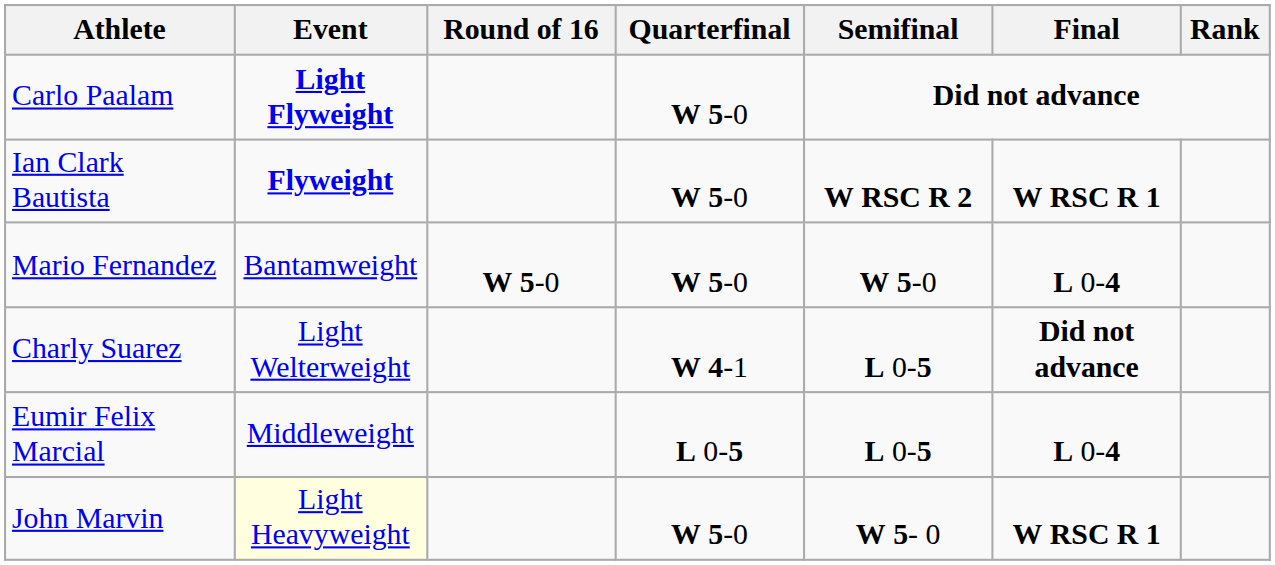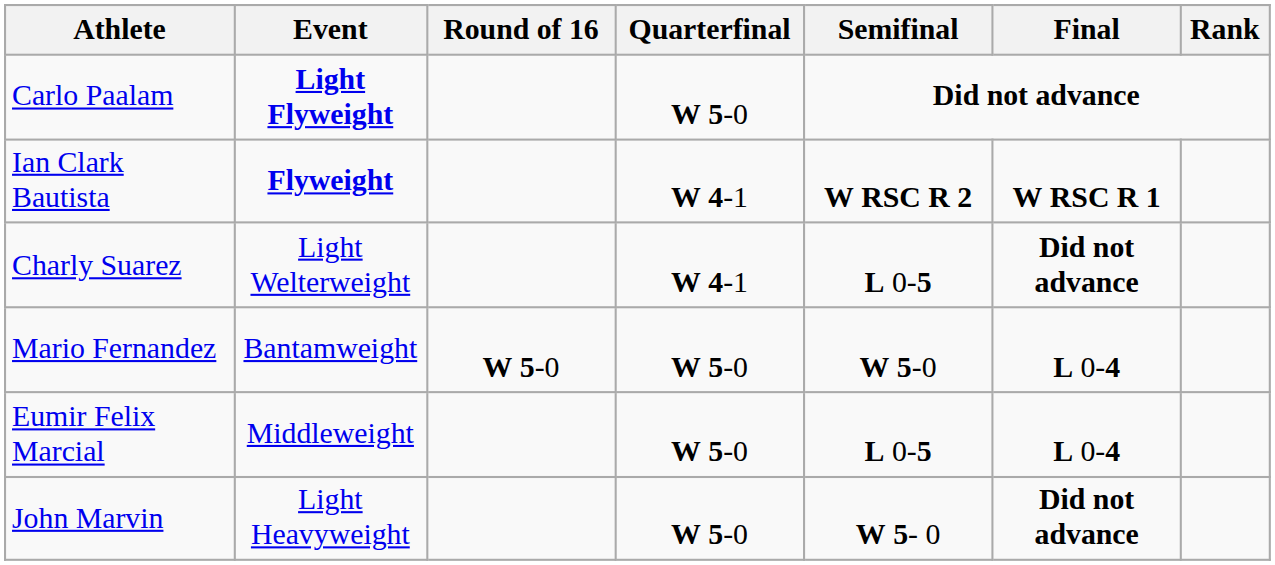Ian Clark Bautista | Quarterfinal: W 5-0 -> W 4-1
rows swapped: Mario Fernandez <-> Charly Suarez
Eumir Felix Marcial | Quarterfinal: L 0-5 -> W 5-0
John Marvin | Event: lightyellow background -> no background
John Marvin | Final: W RSC R 1 -> Did not advance
